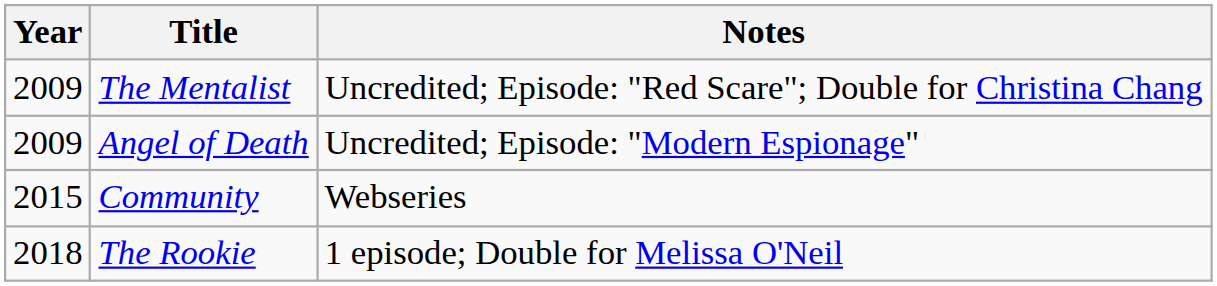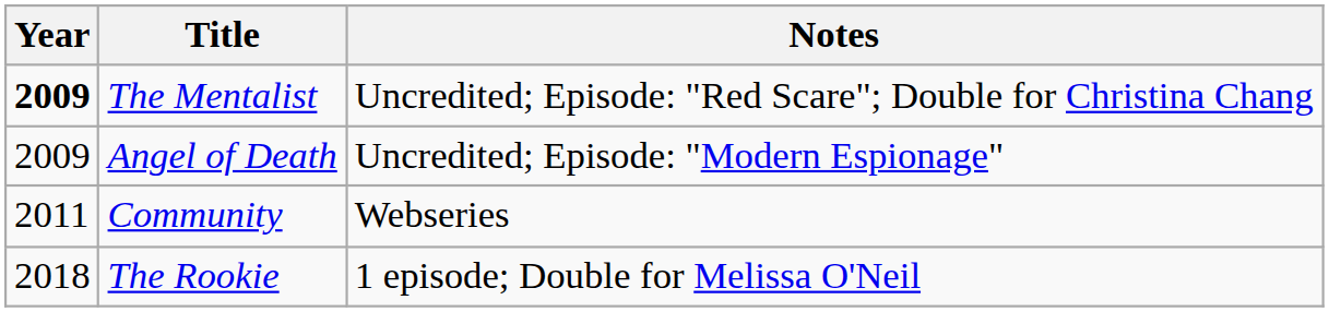The Mentalist | Year: normal -> bold
Community | Year: 2015 -> 2011
